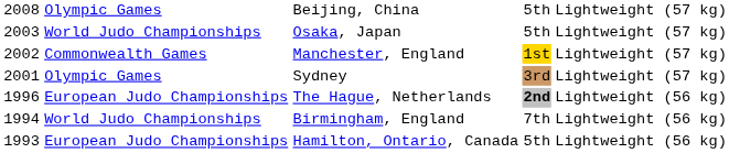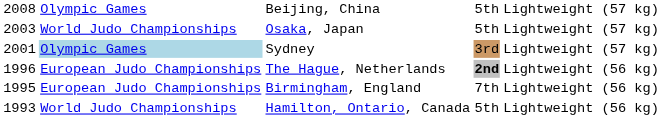- row: 2002 | Commonwealth Games | Manchester, England | 1st | Lightweight (57 kg)
Sydney | column 2: no background -> lightblue background
Birmingham, England | column 1: 1994 -> 1995
Birmingham, England | column 2: World Judo Championships -> European Judo Championships
Hamilton, Ontario, Canada | column 2: European Judo Championships -> World Judo Championships
